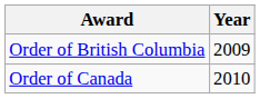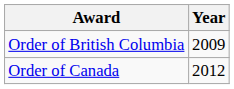Order of Canada | Year: 2010 -> 2012
